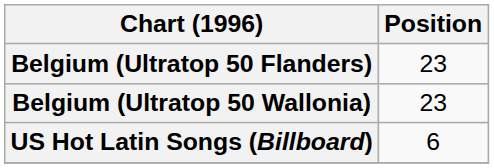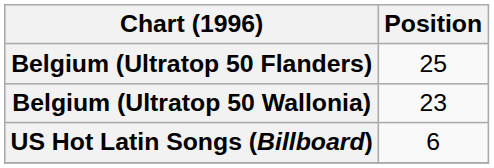Belgium (Ultratop 50 Flanders) | Position: 23 -> 25
